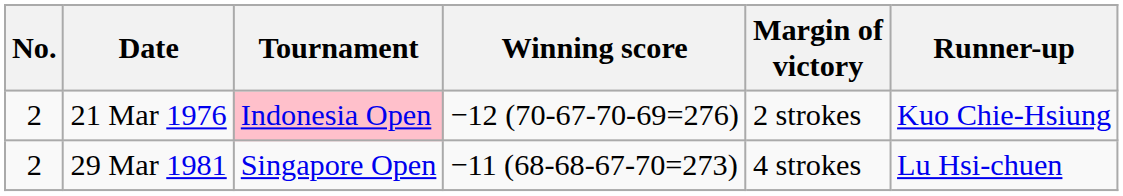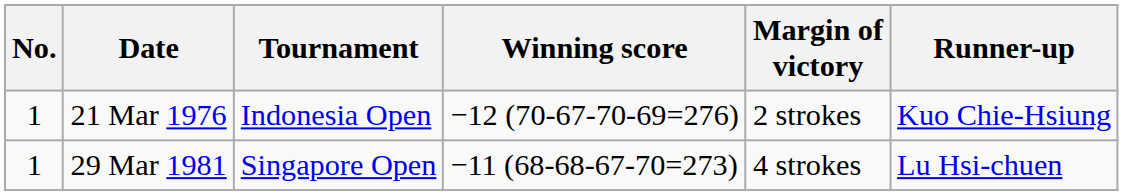21 Mar 1976 | No.: 2 -> 1
21 Mar 1976 | Tournament: pink background -> no background
29 Mar 1981 | No.: 2 -> 1
